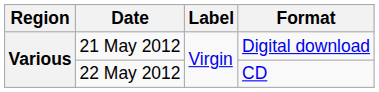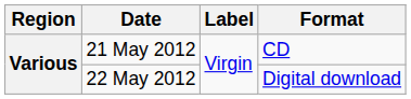21 May 2012 | Format: Digital download -> CD
22 May 2012 | Format: CD -> Digital download
